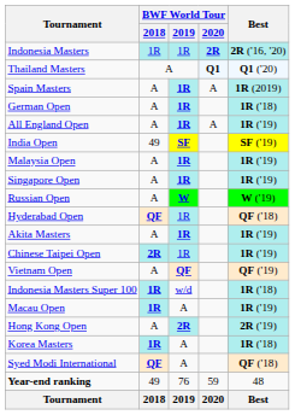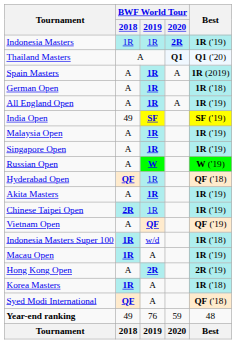Indonesia Masters | Best: 2R ('16, '20) -> 1R ('19)
